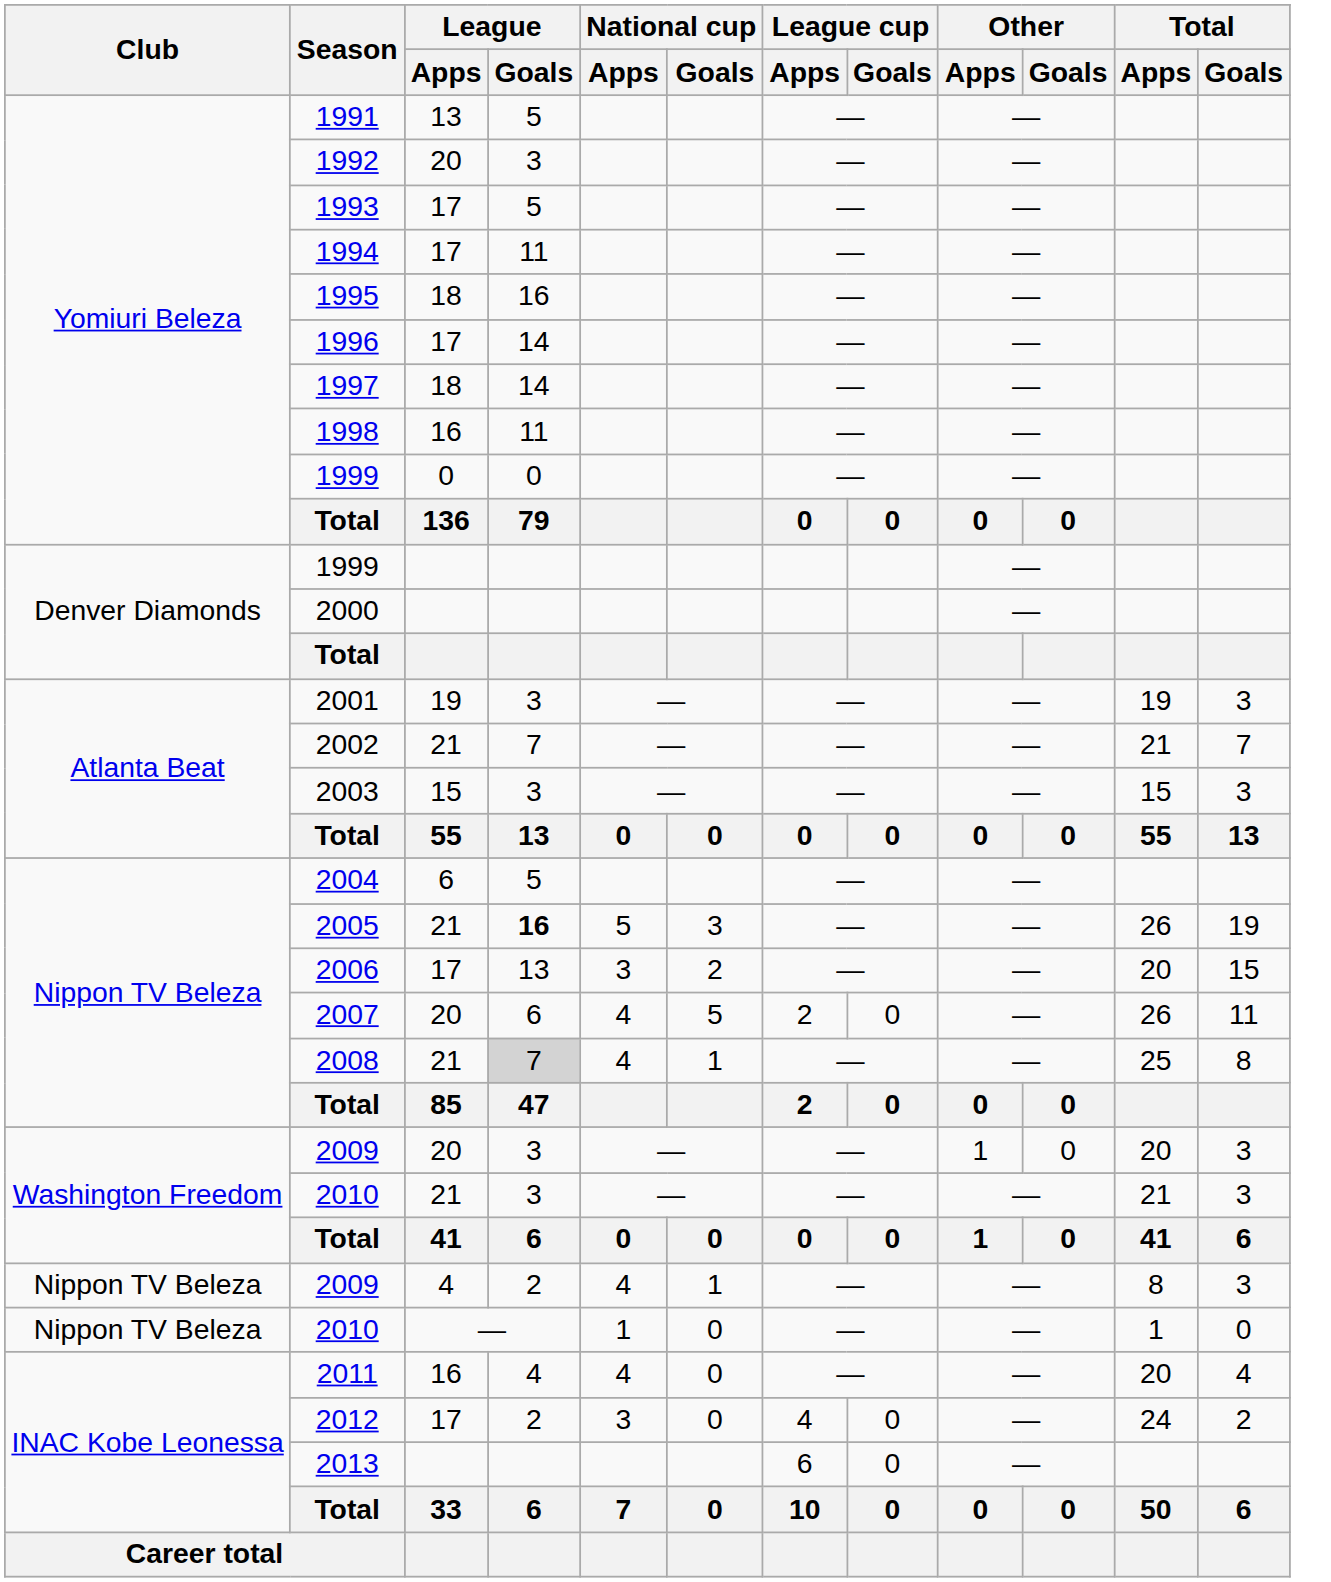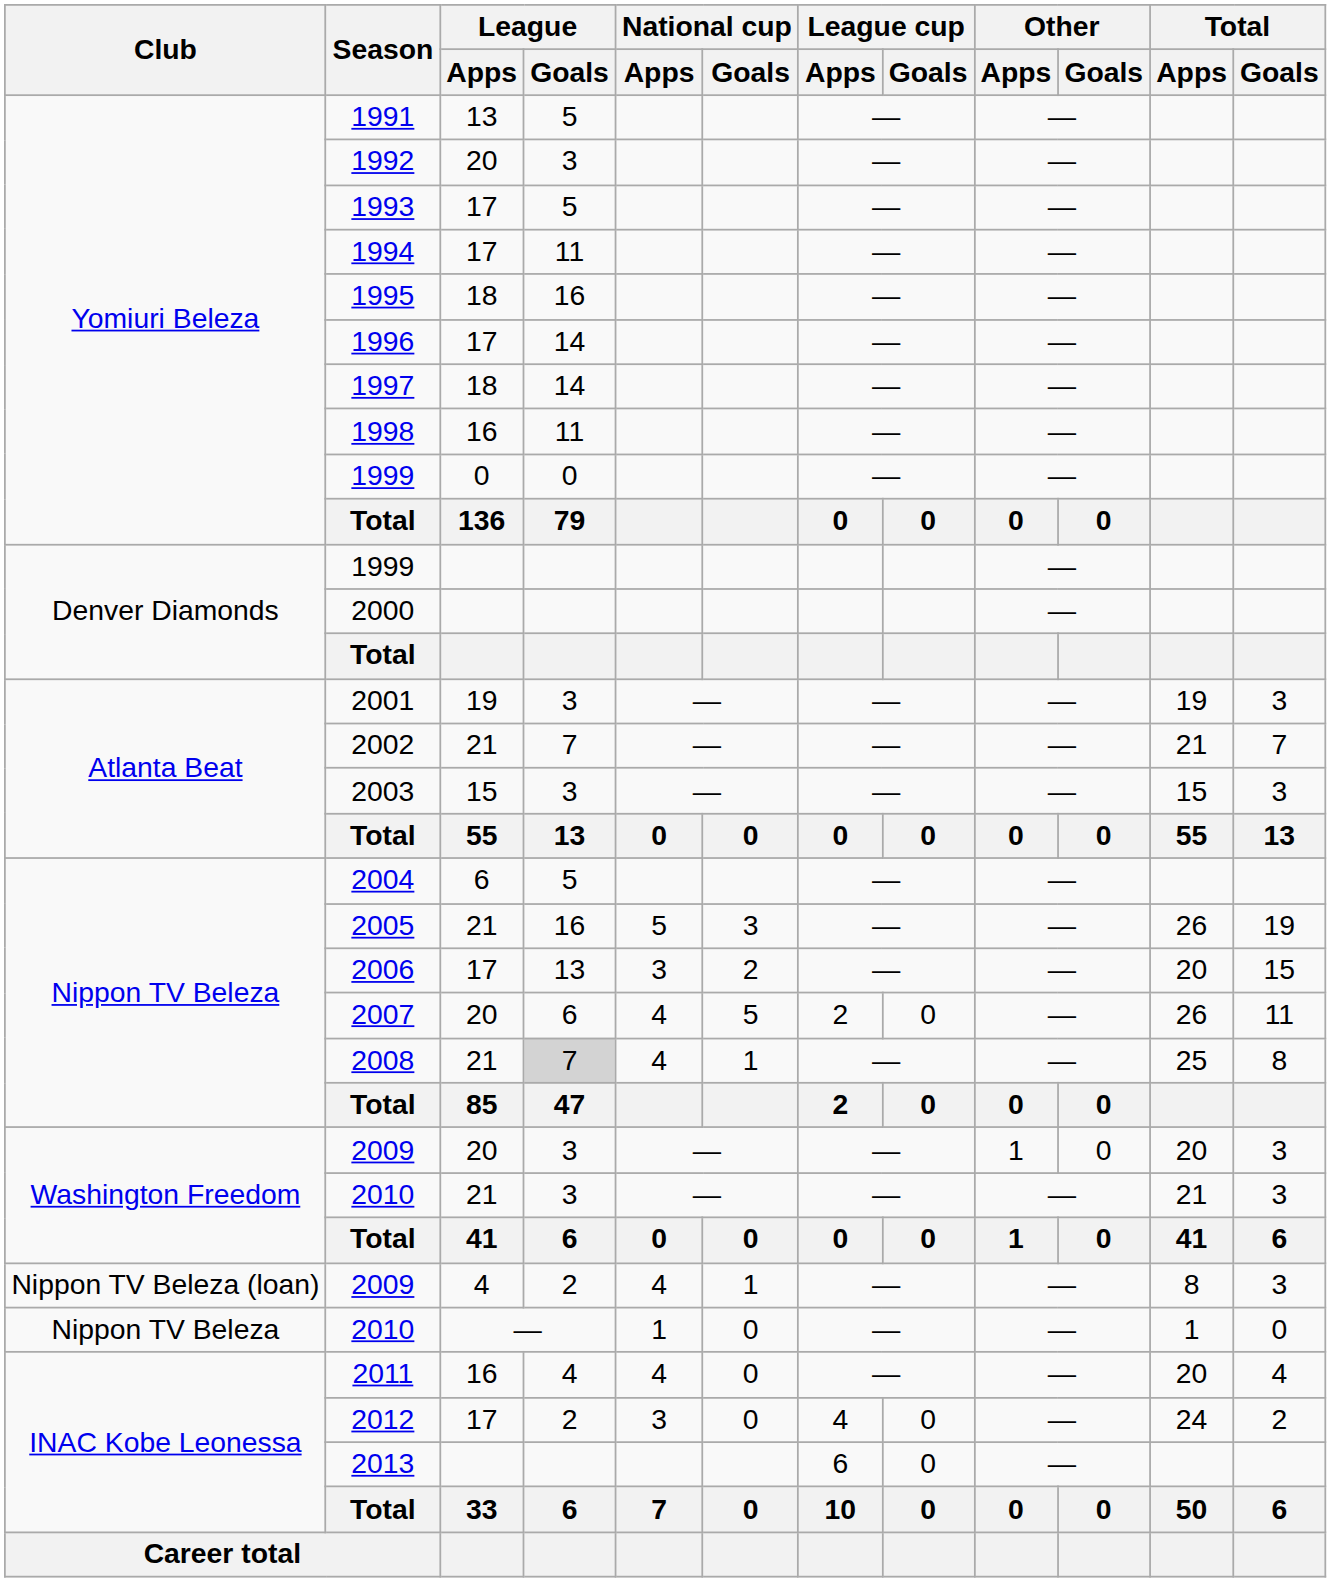2005 | League / Goals: bold -> normal
2009 / 4 | Club: Nippon TV Beleza -> Nippon TV Beleza (loan)
